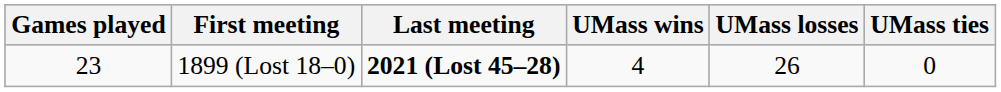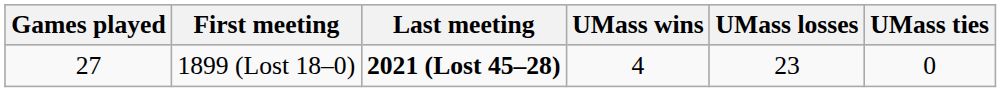1899 (Lost 18–0) | Games played: 23 -> 27
1899 (Lost 18–0) | UMass losses: 26 -> 23
